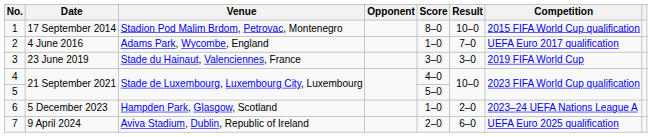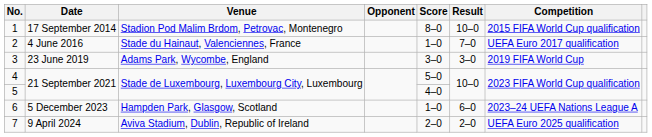2 | Venue: Adams Park, Wycombe, England -> Stade du Hainaut, Valenciennes, France
3 | Venue: Stade du Hainaut, Valenciennes, France -> Adams Park, Wycombe, England
4 | Score: 4–0 -> 5–0
5 | Score: 5–0 -> 4–0
6 | Result: 2–0 -> 6–0
7 | Result: 6–0 -> 2–0
